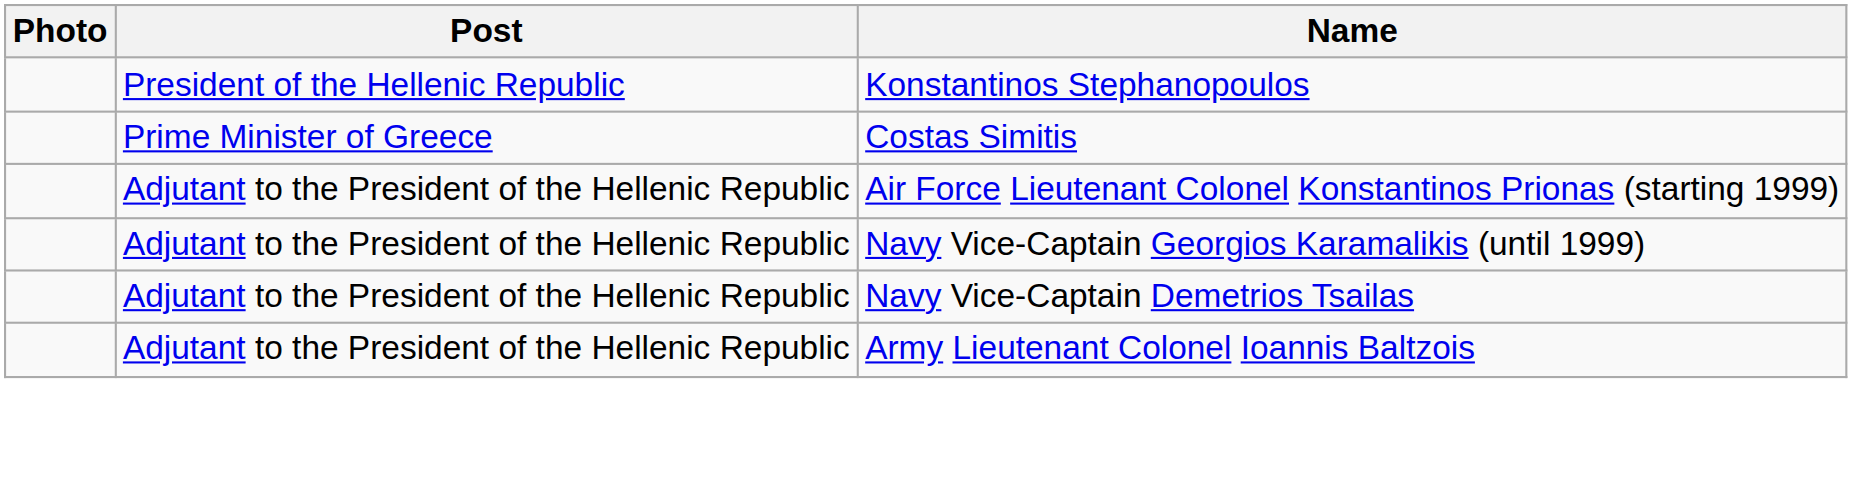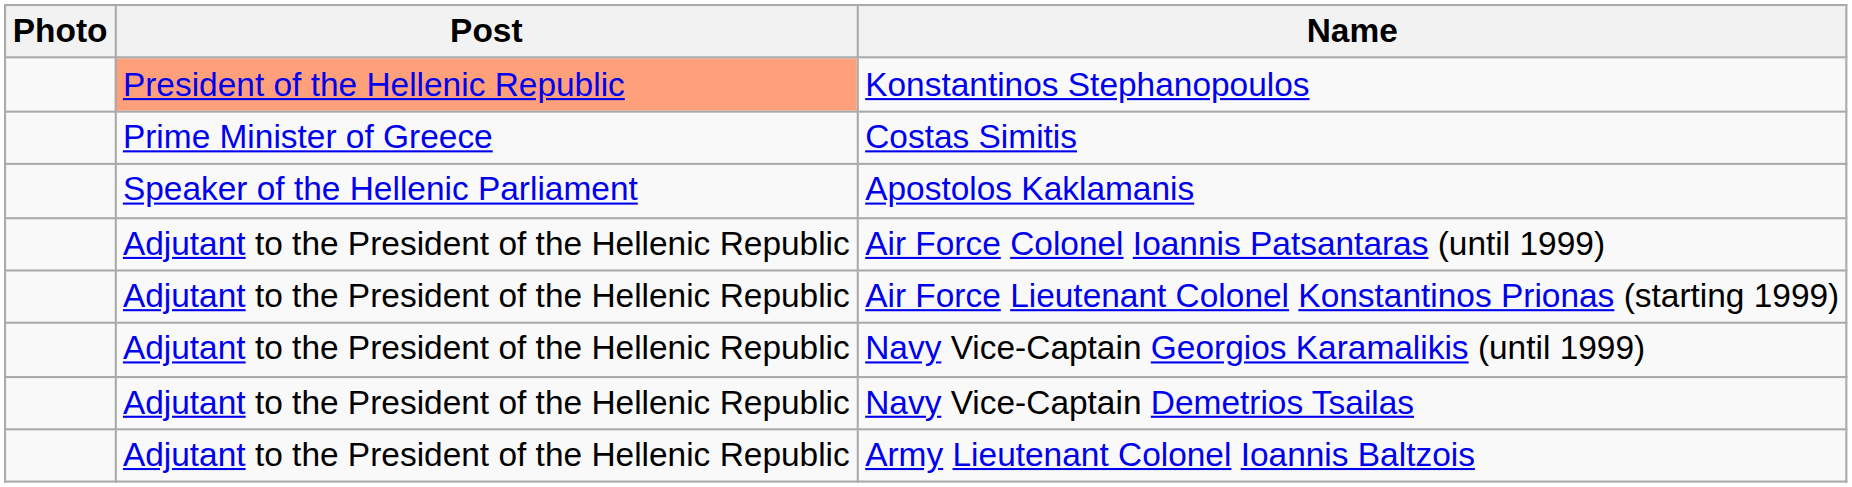Konstantinos Stephanopoulos | Post: no background -> lightsalmon background
+ row: Speaker of the Hellenic Parliament | Apostolos Kaklamanis
+ row: Adjutant to the President of the Hellenic Republic | Air Force Colonel Ioannis Patsantaras (until 1999)
